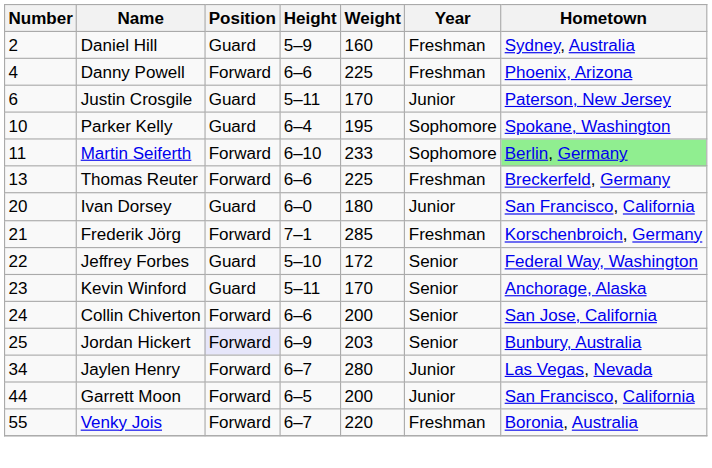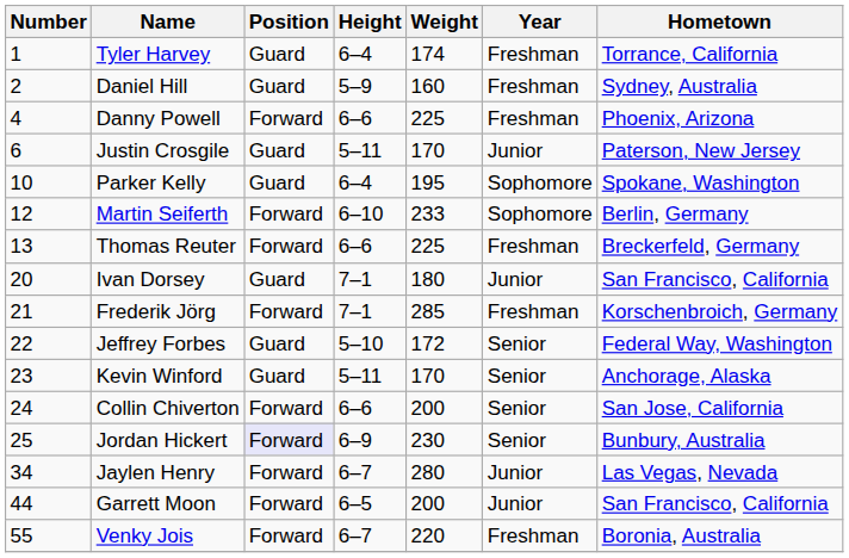+ row: 1 | Tyler Harvey | Guard | 6–4 | 174 | Freshman | Torrance, California
Martin Seiferth | Number: 11 -> 12
Martin Seiferth | Hometown: lightgreen background -> no background
Ivan Dorsey | Height: 6–0 -> 7–1
Jordan Hickert | Weight: 203 -> 230
